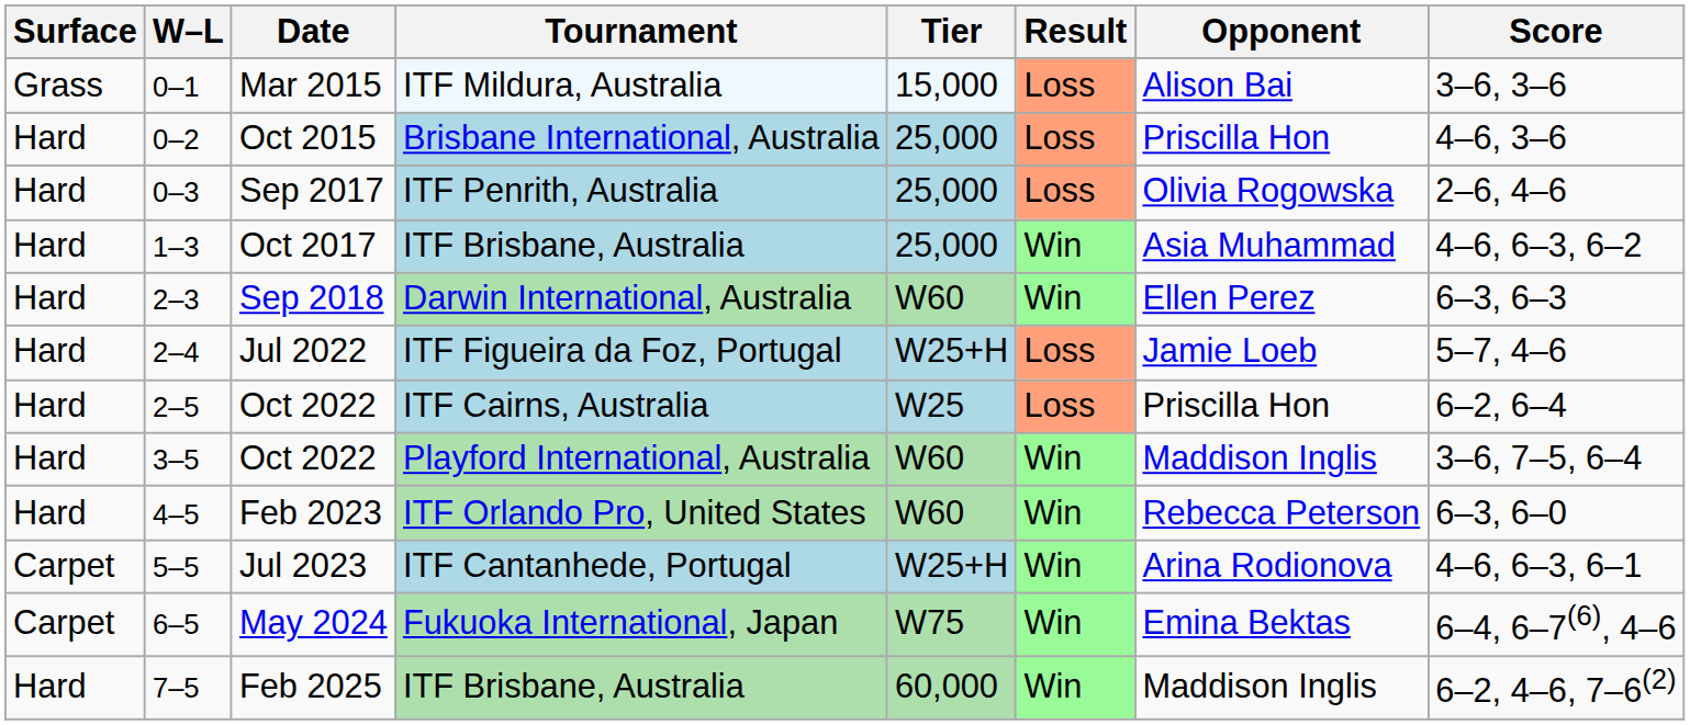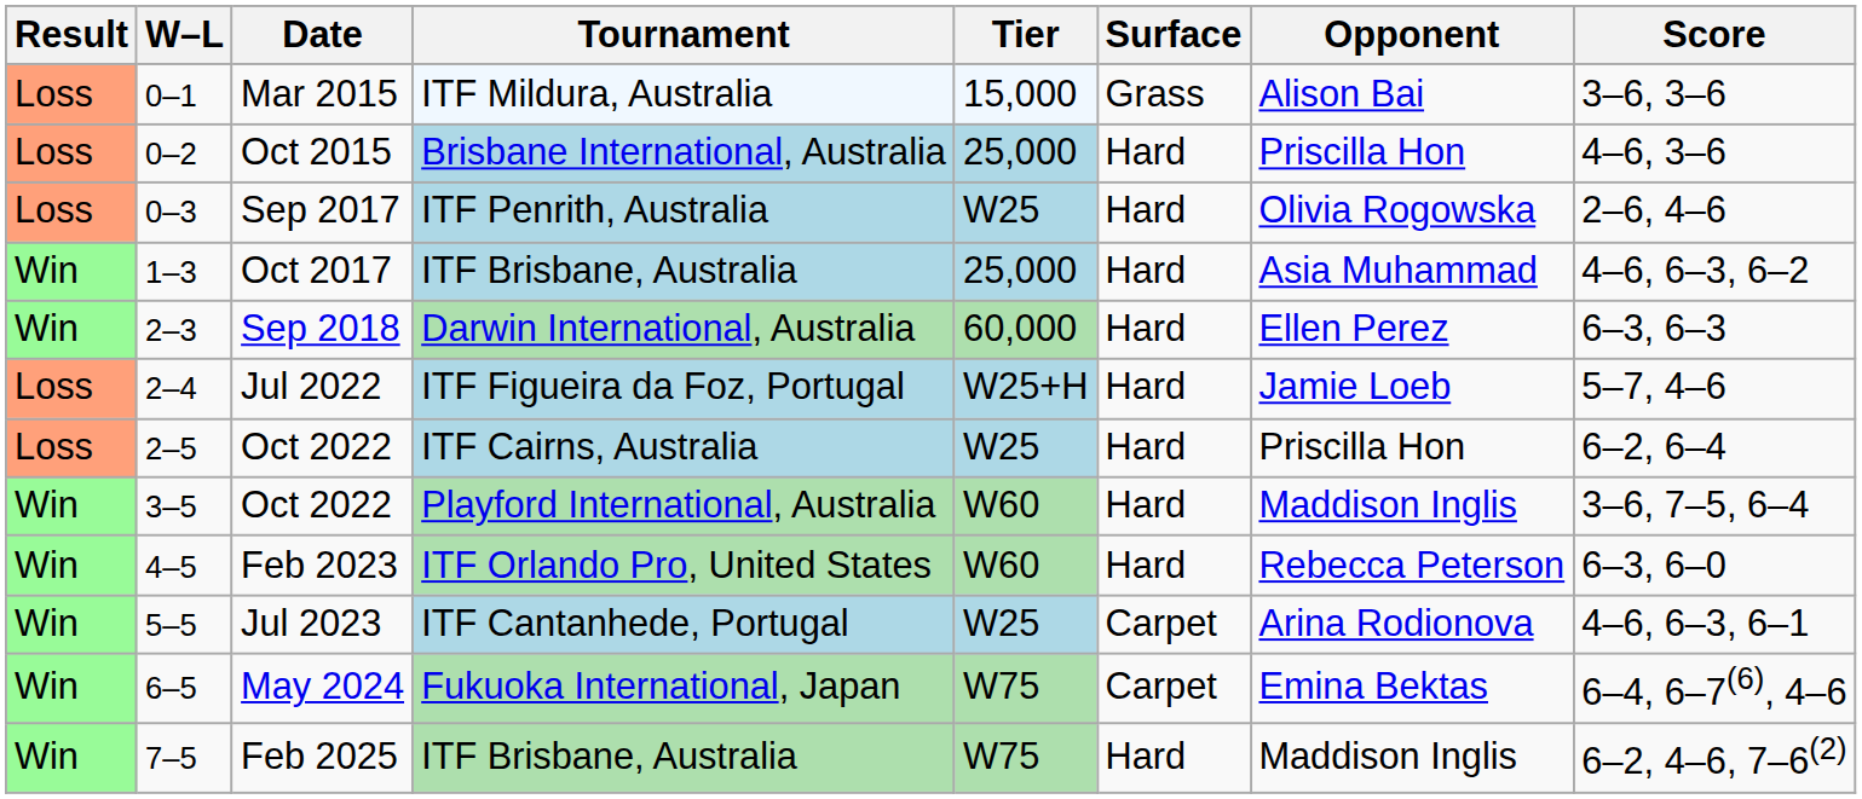columns swapped: Result <-> Surface
Sep 2017 | Tier: 25,000 -> W25
Sep 2018 | Tier: W60 -> 60,000
Jul 2023 | Tier: W25+H -> W25
Feb 2025 | Tier: 60,000 -> W75
